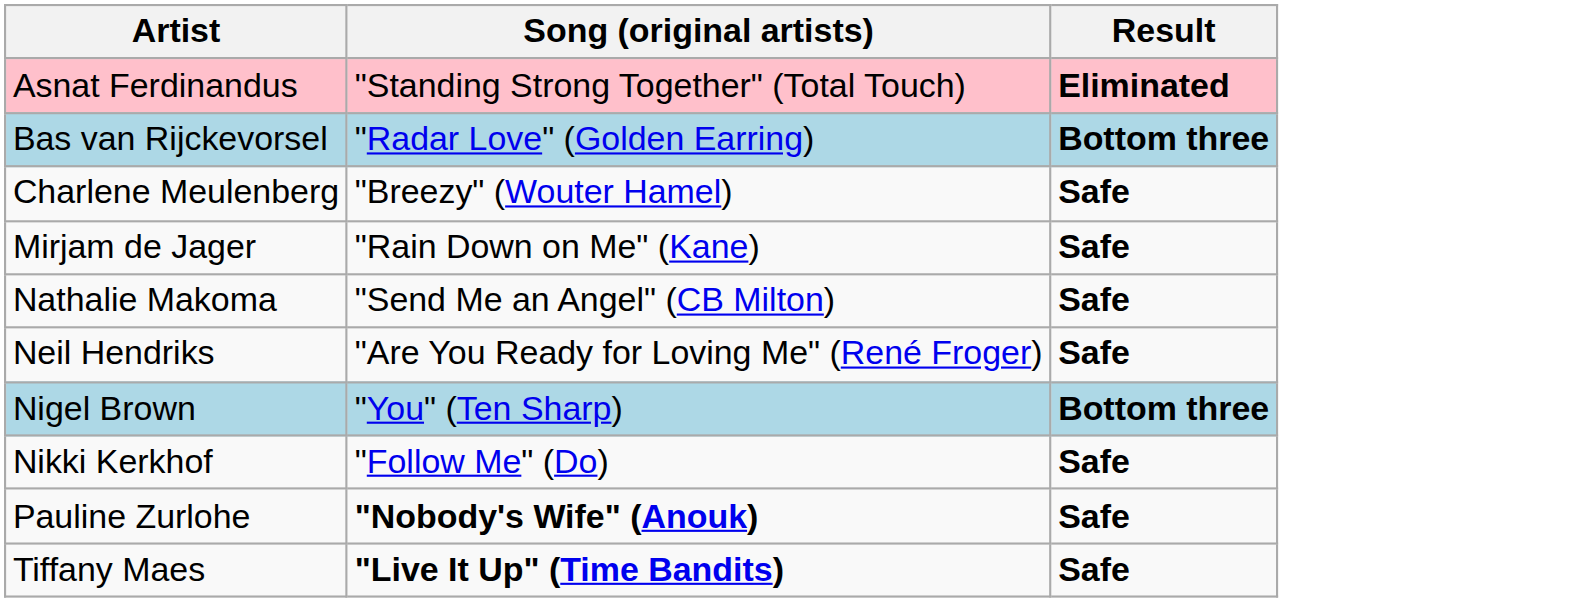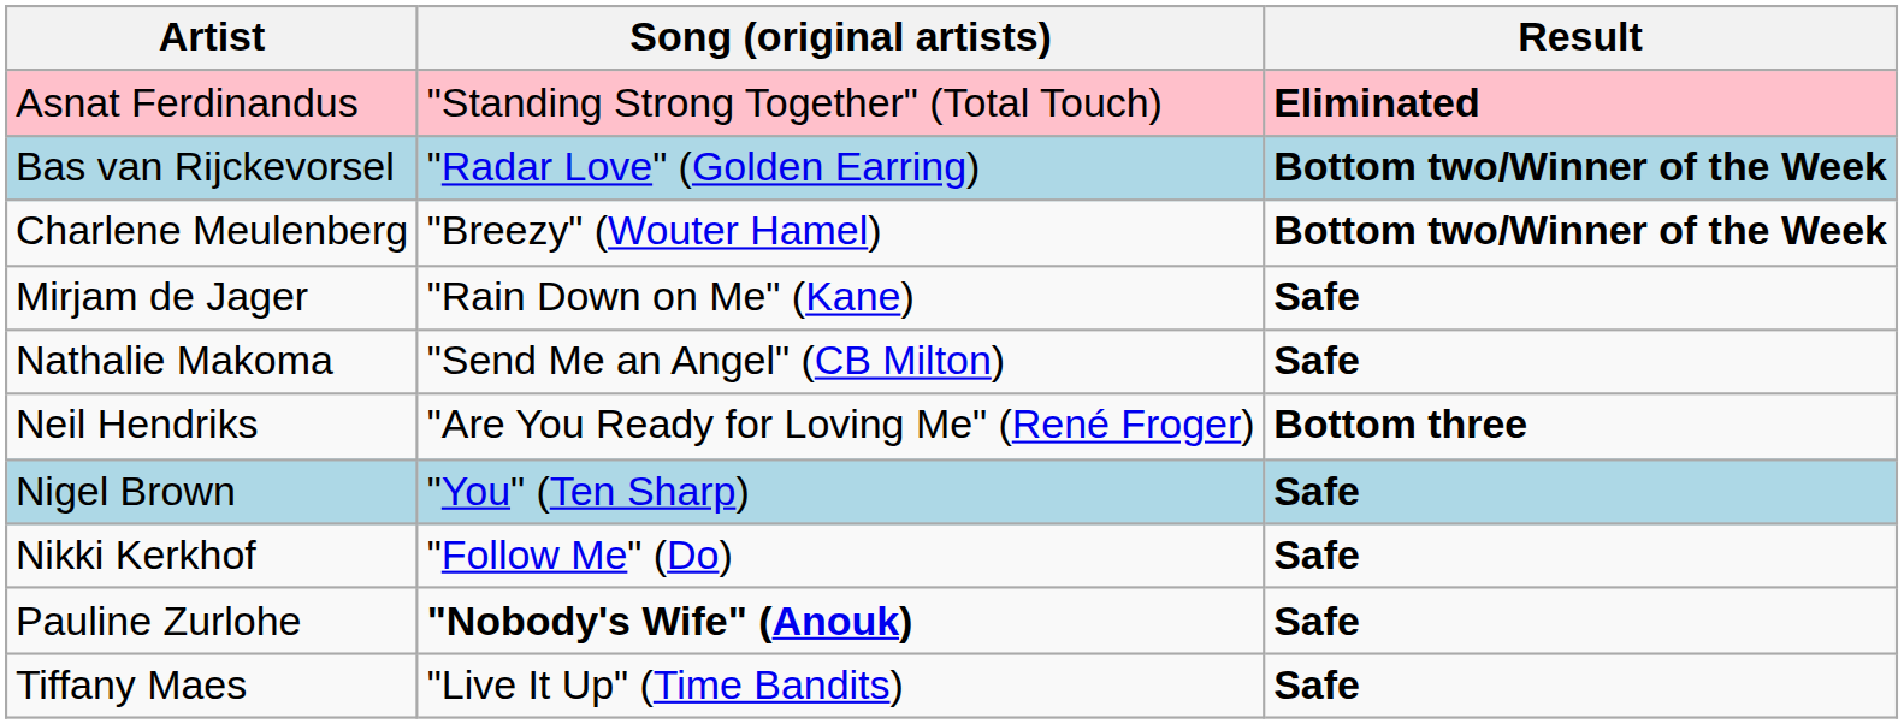Bas van Rijckevorsel | Result: Bottom three -> Bottom two/Winner of the Week
Charlene Meulenberg | Result: Safe -> Bottom two/Winner of the Week
Neil Hendriks | Result: Safe -> Bottom three
Nigel Brown | Result: Bottom three -> Safe
Tiffany Maes | Song (original artists): bold -> normal
